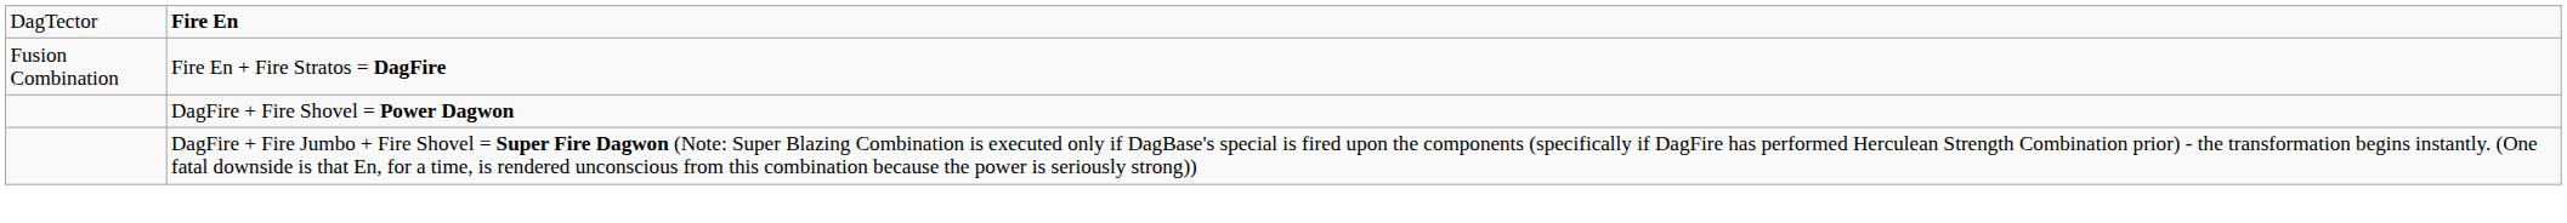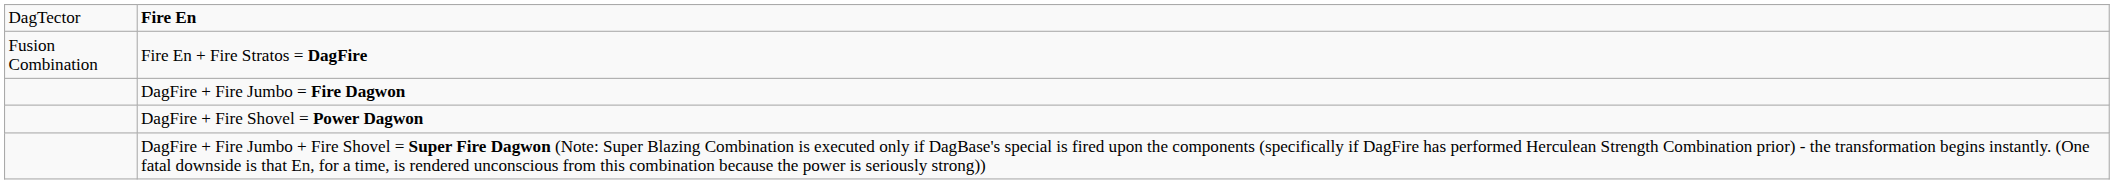+ row: DagFire + Fire Jumbo = Fire Dagwon
